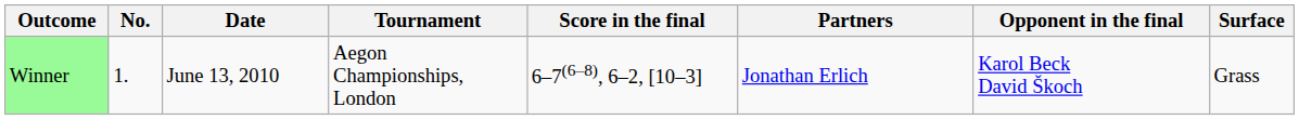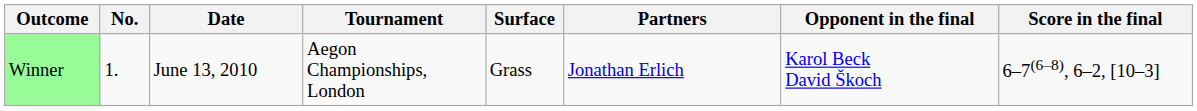columns swapped: Surface <-> Score in the final
